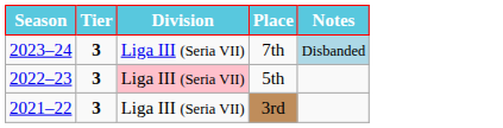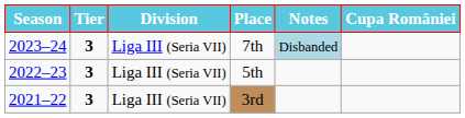+ column: Cupa României
5th | Division: pink background -> no background
